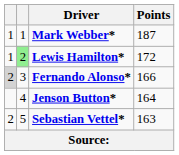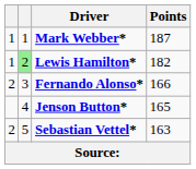Lewis Hamilton* | Points: 172 -> 182
Fernando Alonso* | column 1: lightgrey background -> no background
Jenson Button* | Points: 164 -> 165
